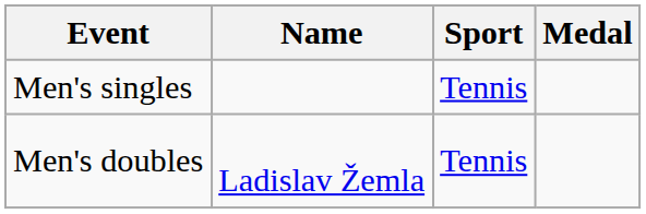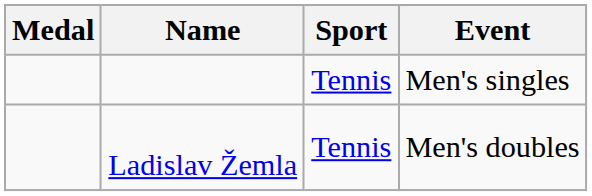columns swapped: Medal <-> Event
